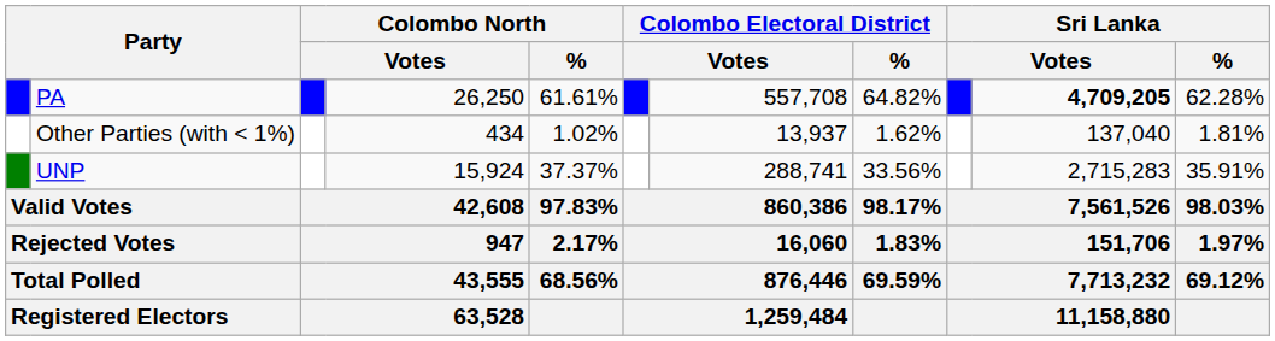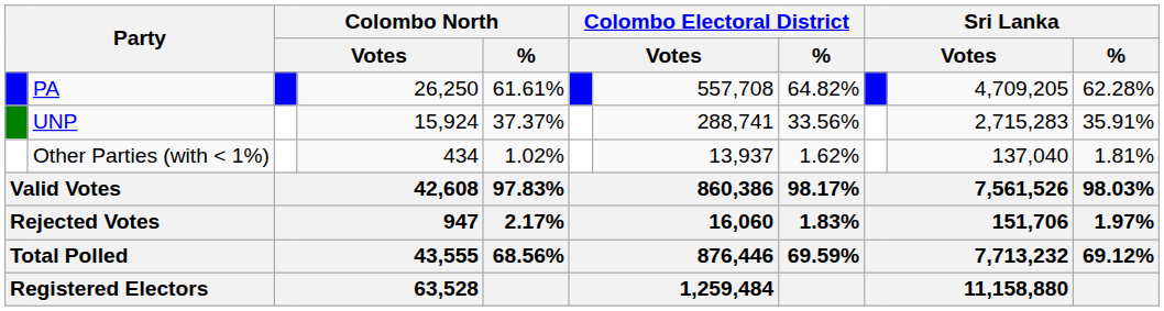PA | column 10: bold -> normal
rows swapped: UNP <-> Other Parties (with < 1%)
